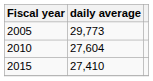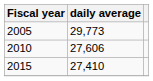2010 | daily average: 27,604 -> 27,606
